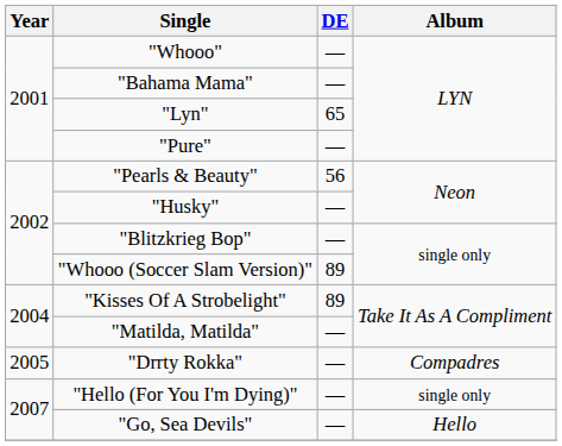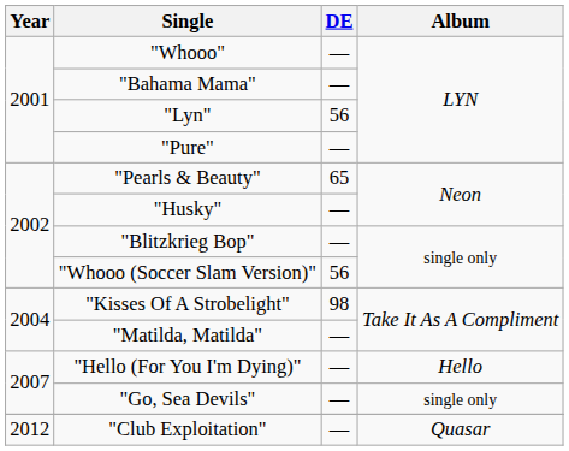"Lyn" | DE: 65 -> 56
"Pearls & Beauty" | DE: 56 -> 65
"Whooo (Soccer Slam Version)" | DE: 89 -> 56
"Kisses Of A Strobelight" | DE: 89 -> 98
- row: 2005 | "Drrty Rokka" | — | Compadres
"Hello (For You I'm Dying)" | Album: single only -> Hello
"Go, Sea Devils" | Album: Hello -> single only
+ row: 2012 | "Club Exploitation" | — | Quasar
